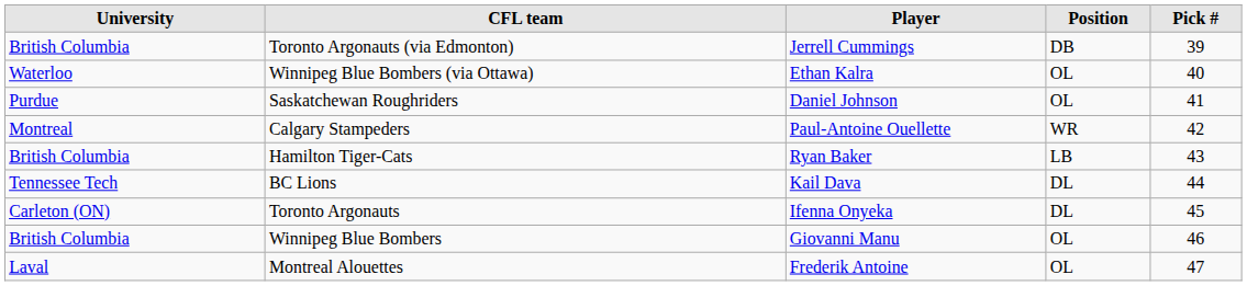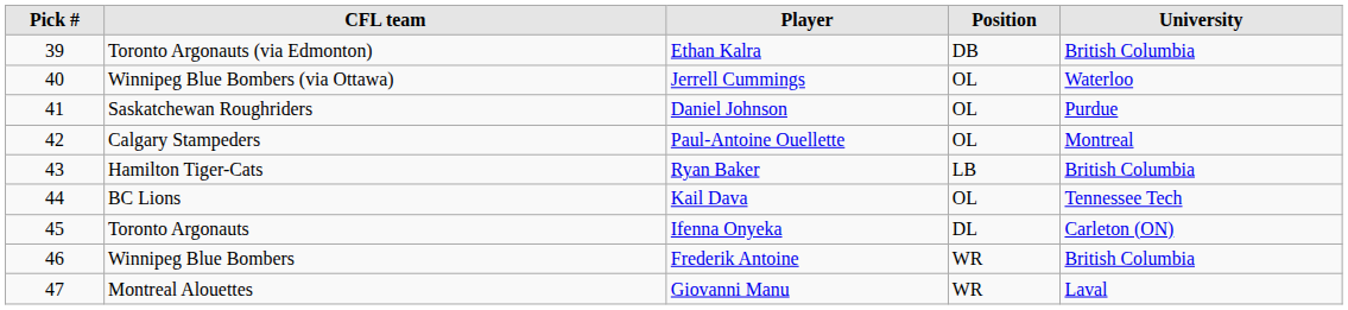columns swapped: Pick # <-> University
Toronto Argonauts (via Edmonton) | Player: Jerrell Cummings -> Ethan Kalra
Winnipeg Blue Bombers (via Ottawa) | Player: Ethan Kalra -> Jerrell Cummings
Calgary Stampeders | Position: WR -> OL
BC Lions | Position: DL -> OL
Winnipeg Blue Bombers | Player: Giovanni Manu -> Frederik Antoine
Winnipeg Blue Bombers | Position: OL -> WR
Montreal Alouettes | Player: Frederik Antoine -> Giovanni Manu
Montreal Alouettes | Position: OL -> WR
